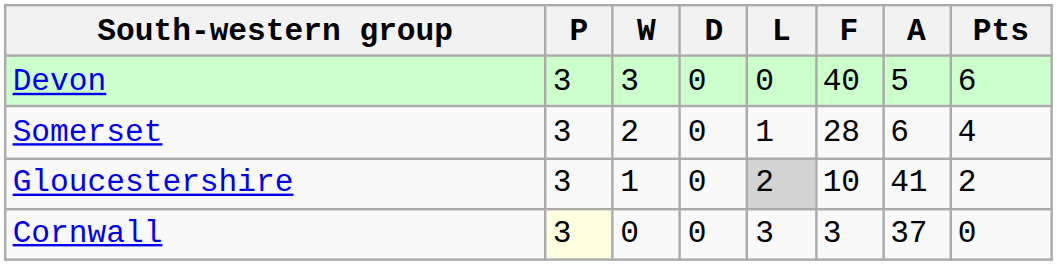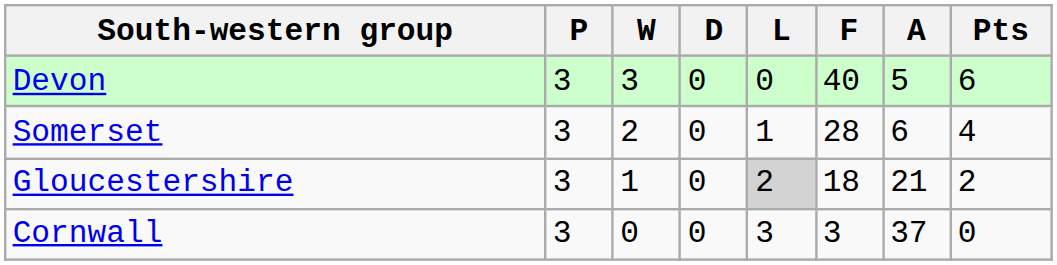Gloucestershire | F: 10 -> 18
Gloucestershire | A: 41 -> 21
Cornwall | P: lightyellow background -> no background
